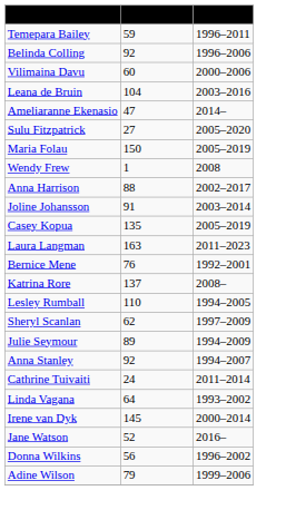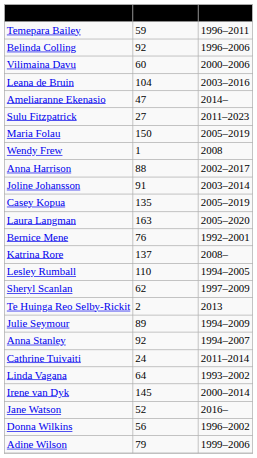Sulu Fitzpatrick | Years: 2005–2020 -> 2011–2023
Laura Langman | Years: 2011–2023 -> 2005–2020
+ row: Te Huinga Reo Selby-Rickit | 2 | 2013
